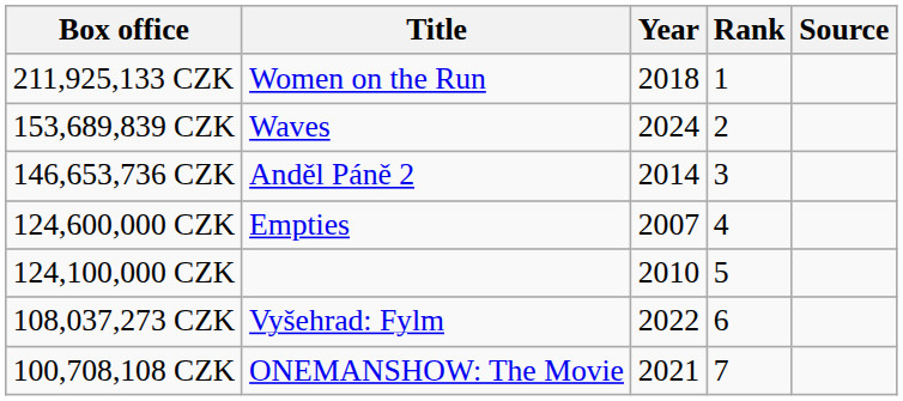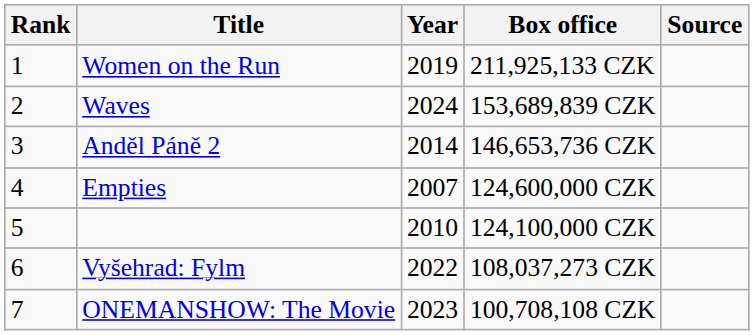columns swapped: Rank <-> Box office
Women on the Run | Year: 2018 -> 2019
ONEMANSHOW: The Movie | Year: 2021 -> 2023
